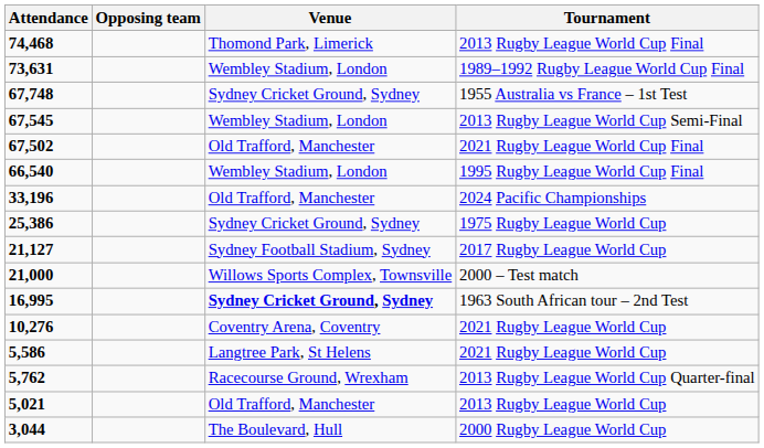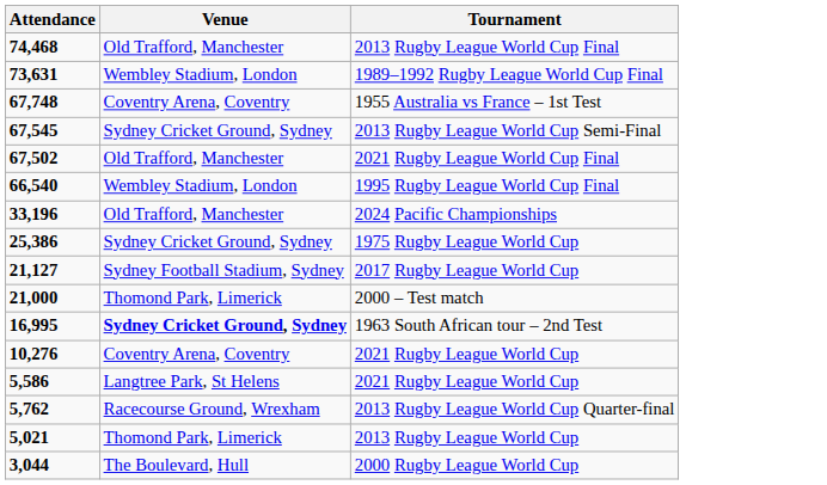- column: Opposing team
2013 Rugby League World Cup Final | Venue: Thomond Park, Limerick -> Old Trafford, Manchester
1955 Australia vs France – 1st Test | Venue: Sydney Cricket Ground, Sydney -> Coventry Arena, Coventry
2013 Rugby League World Cup Semi-Final | Venue: Wembley Stadium, London -> Sydney Cricket Ground, Sydney
2000 – Test match | Venue: Willows Sports Complex, Townsville -> Thomond Park, Limerick
2013 Rugby League World Cup | Venue: Old Trafford, Manchester -> Thomond Park, Limerick
